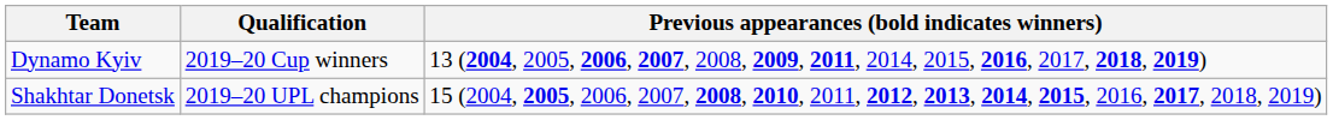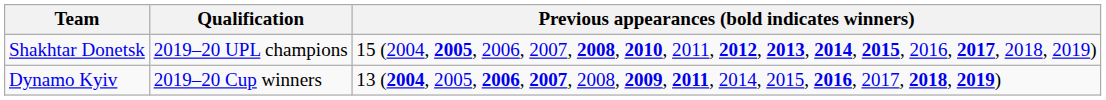rows swapped: Shakhtar Donetsk <-> Dynamo Kyiv
